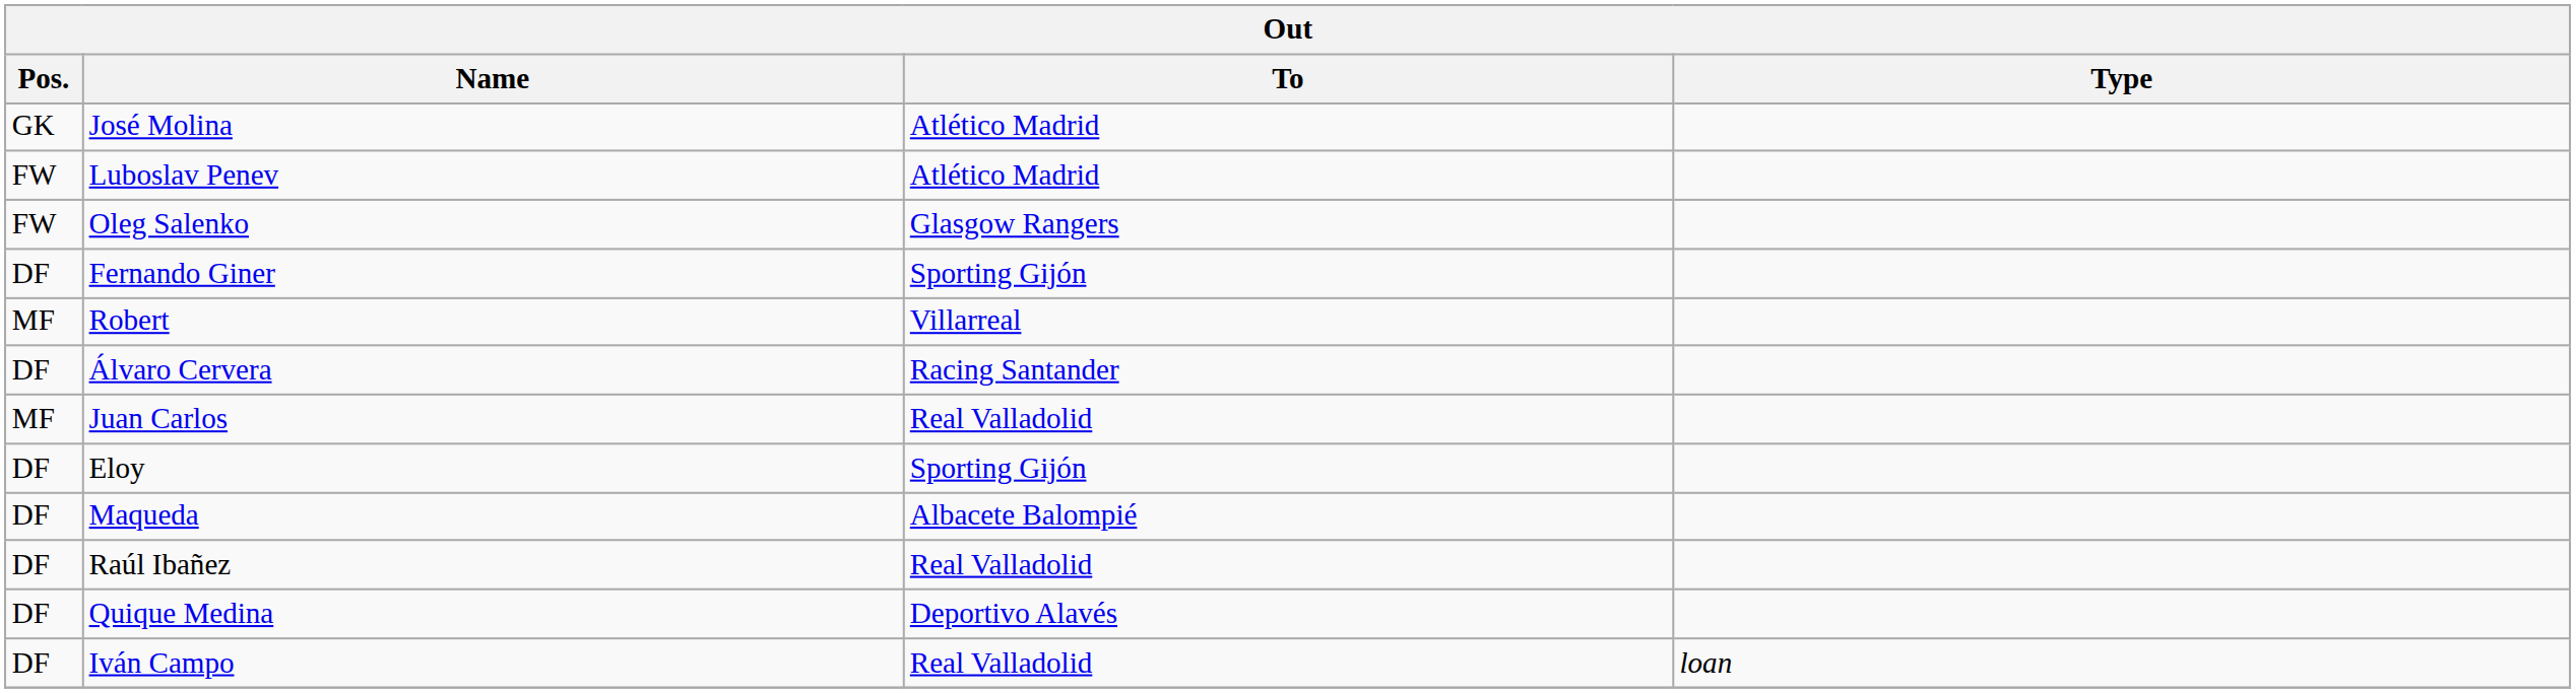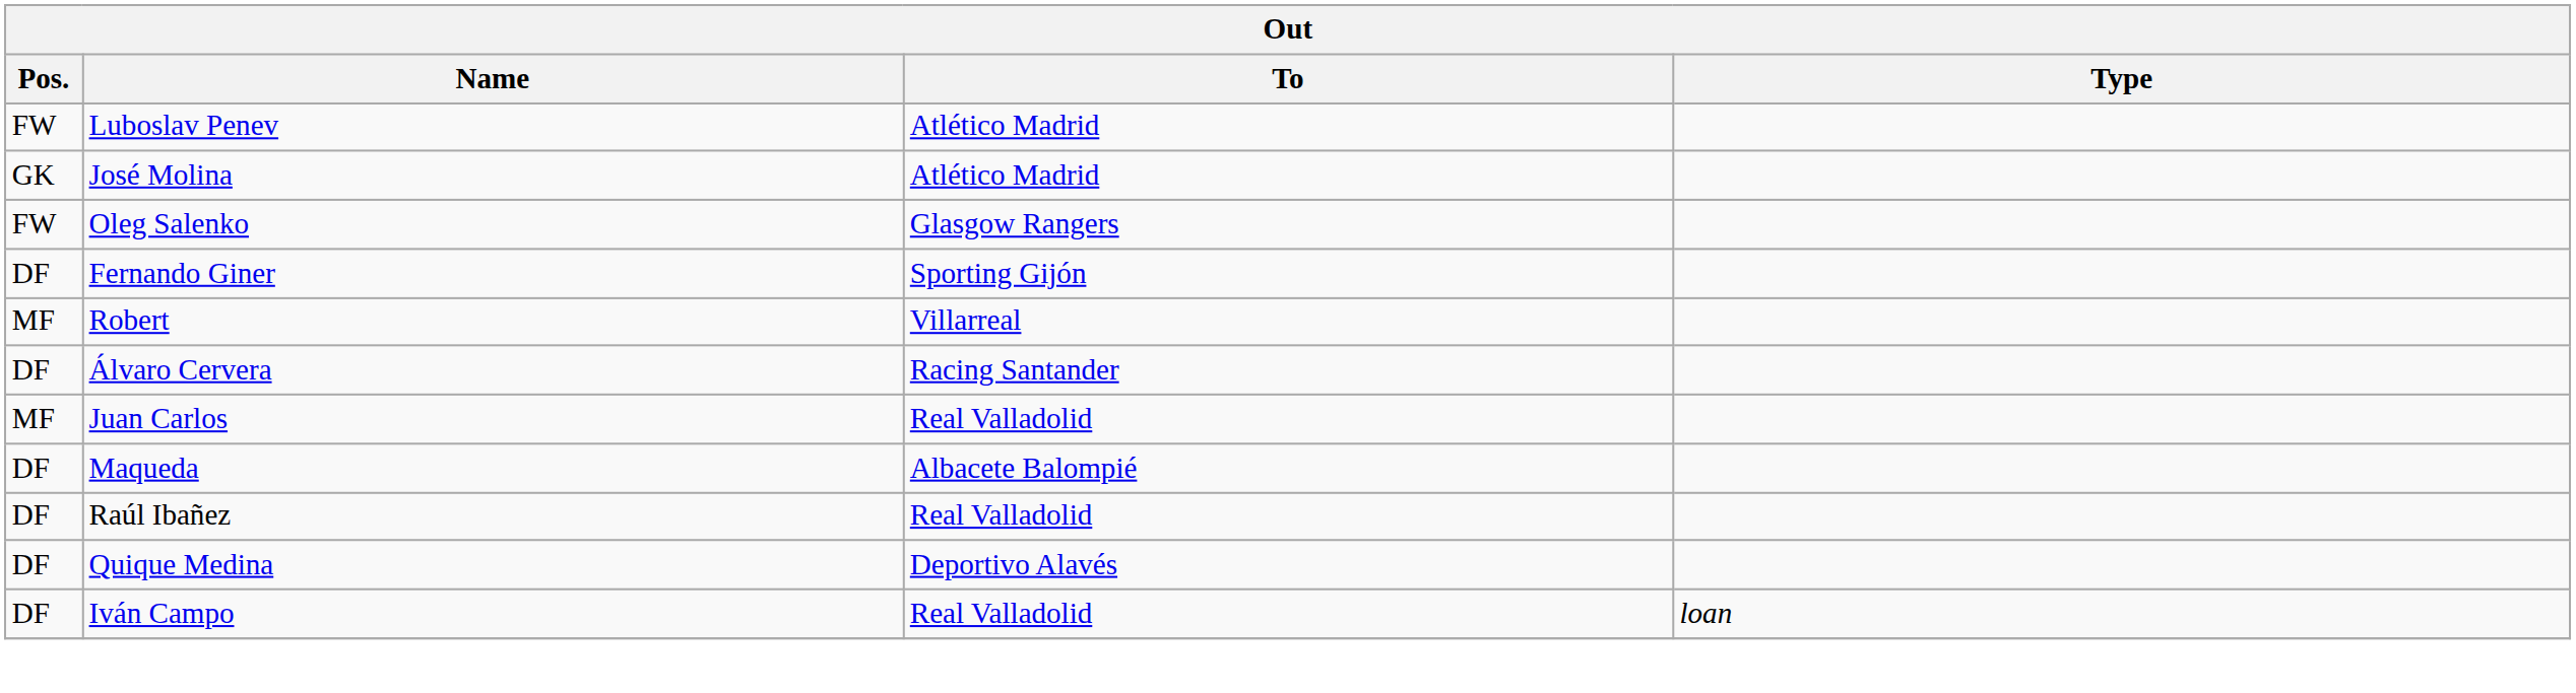rows swapped: Luboslav Penev <-> José Molina
- row: DF | Eloy | Sporting Gijón
